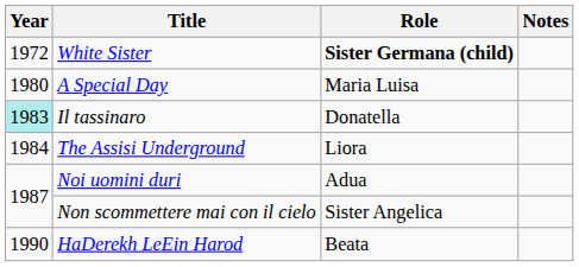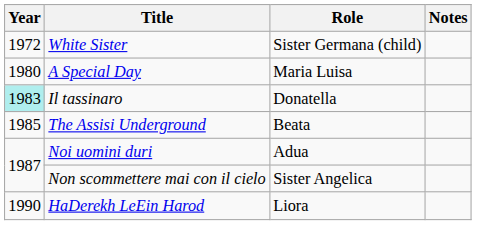White Sister | Role: bold -> normal
The Assisi Underground | Year: 1984 -> 1985
The Assisi Underground | Role: Liora -> Beata
HaDerekh LeEin Harod | Role: Beata -> Liora
